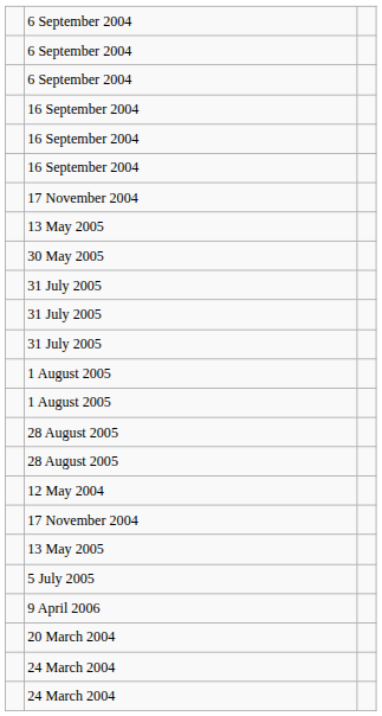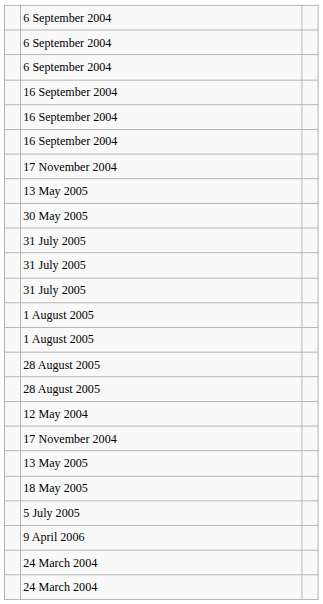+ row: 18 May 2005
- row: 20 March 2004
